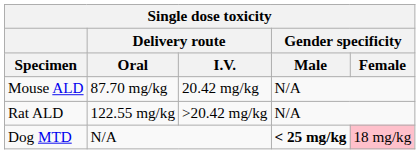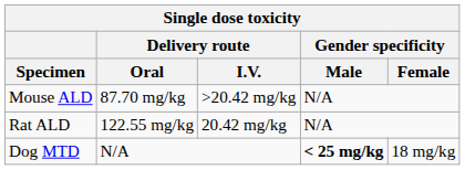Mouse ALD | Delivery route / I.V.: 20.42 mg/kg -> >20.42 mg/kg
Rat ALD | Delivery route / I.V.: >20.42 mg/kg -> 20.42 mg/kg
Dog MTD | Gender specificity / Female: pink background -> no background
